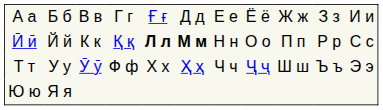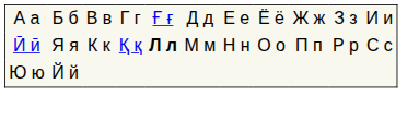Ӣ ӣ | column 2: Й й -> Я я
Ӣ ӣ | column 6: bold -> normal
- row: Т т | У у | Ӯ ӯ | Ф ф | Х х | Ҳ ҳ | Ч ч | Ҷ ҷ | Ш ш | Ъ ъ | Э э
Ю ю | column 2: Я я -> Й й
